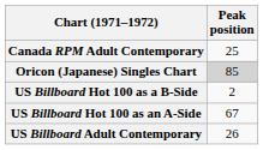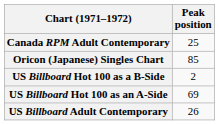Oricon (Japanese) Singles Chart | Peak position: lightgrey background -> no background
US Billboard Hot 100 as an A-Side | Peak position: 67 -> 69
